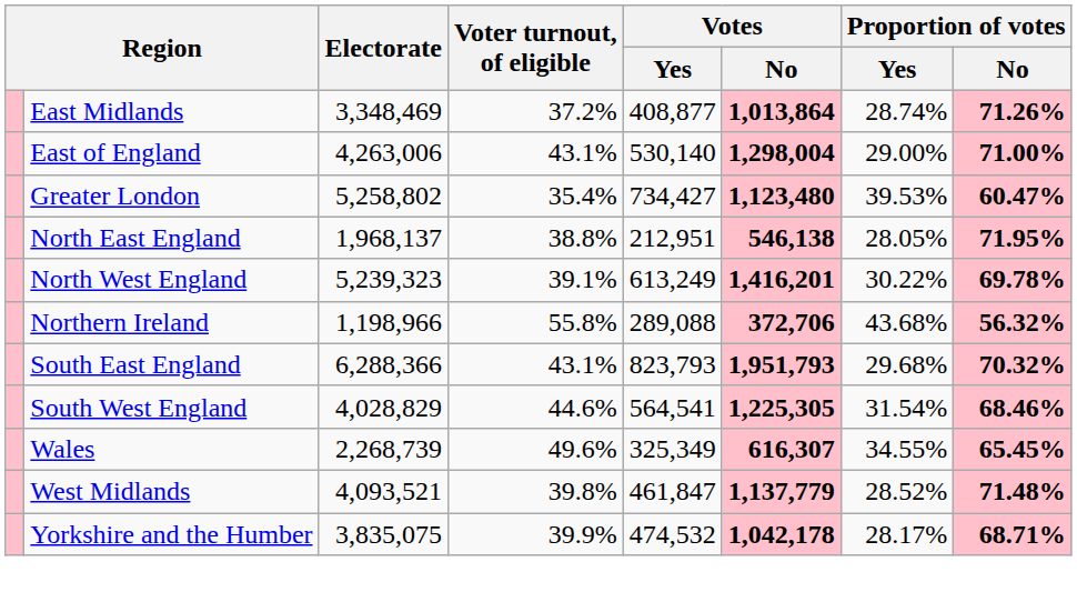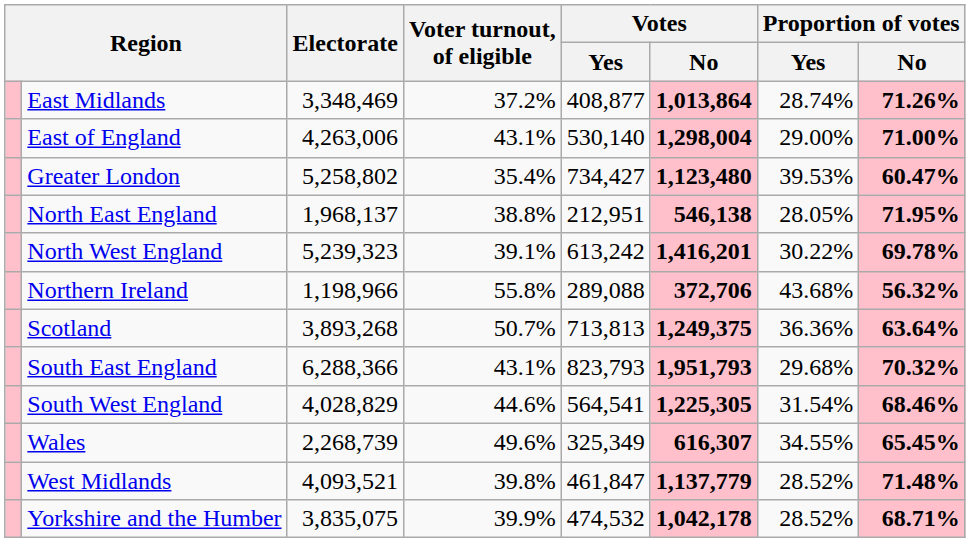North West England | Votes / Yes: 613,249 -> 613,242
+ row: Scotland | 3,893,268 | 50.7% | 713,813 | 1,249,375 | 36.36% | 63.64%
Yorkshire and the Humber | Proportion of votes / Yes: 28.17% -> 28.52%
